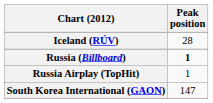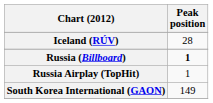South Korea International (GAON) | Peak position: 147 -> 149
